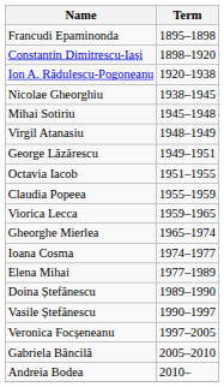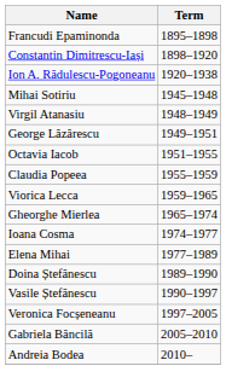- row: Nicolae Gheorghiu | 1938–1945
